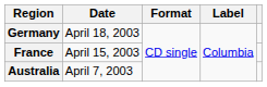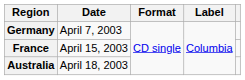Germany | Date: April 18, 2003 -> April 7, 2003
Australia | Date: April 7, 2003 -> April 18, 2003
